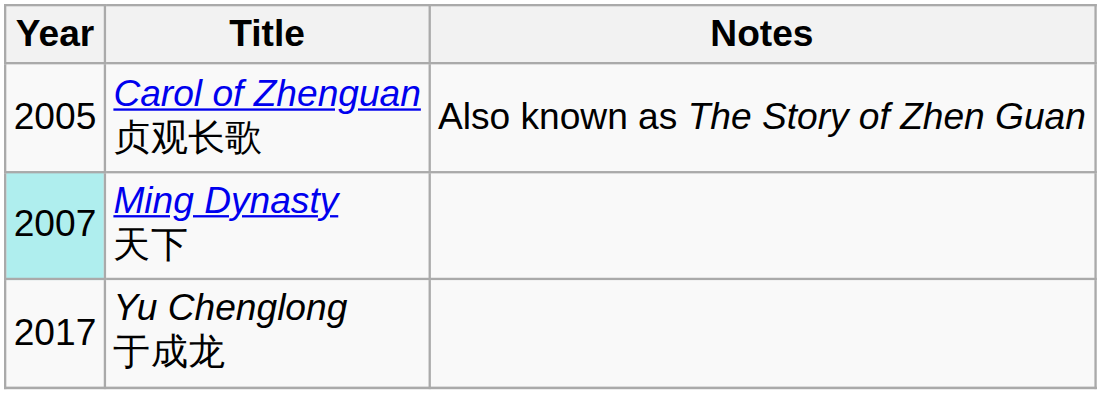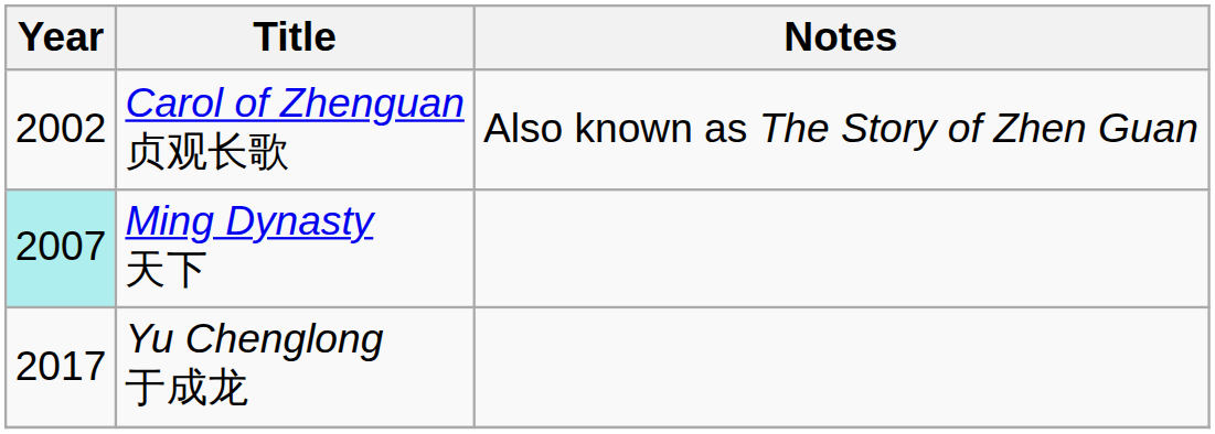Carol of Zhenguan 贞观长歌 | Year: 2005 -> 2002
